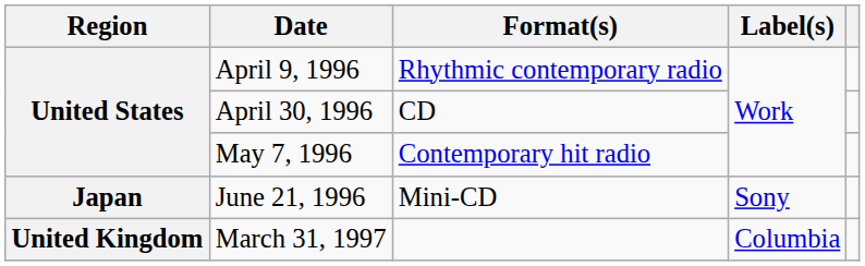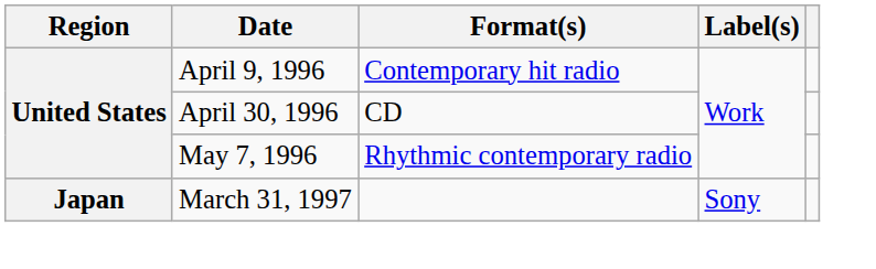April 9, 1996 | Format(s): Rhythmic contemporary radio -> Contemporary hit radio
May 7, 1996 | Format(s): Contemporary hit radio -> Rhythmic contemporary radio
- row: Japan | June 21, 1996 | Mini-CD | Sony
March 31, 1997 | Region: United Kingdom -> Japan
March 31, 1997 | Label(s): Columbia -> Sony
